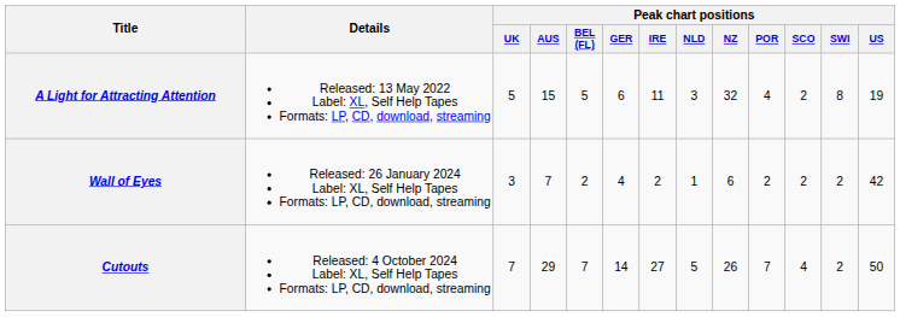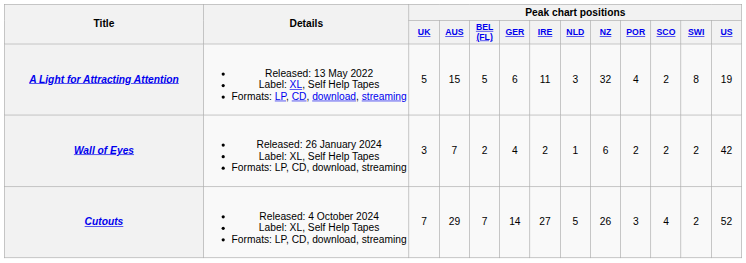Cutouts | Peak chart positions / POR: 7 -> 3
Cutouts | Peak chart positions / US: 50 -> 52
